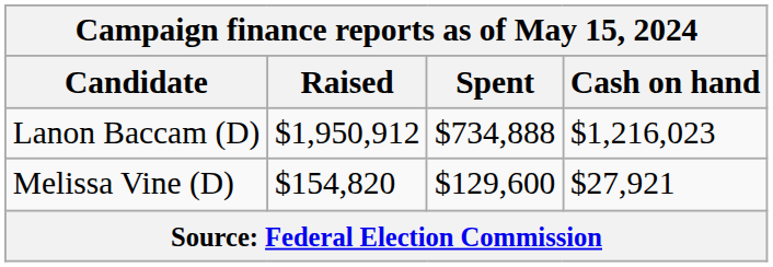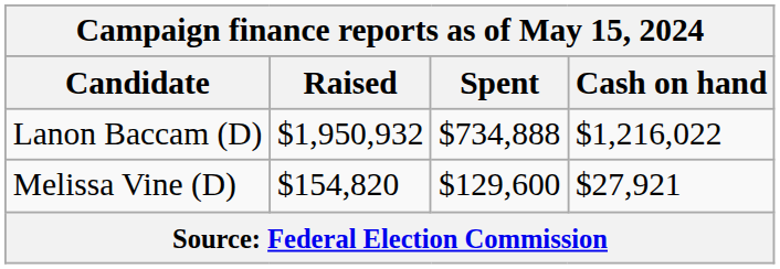Lanon Baccam (D) | Raised: $1,950,912 -> $1,950,932
Lanon Baccam (D) | Cash on hand: $1,216,023 -> $1,216,022
